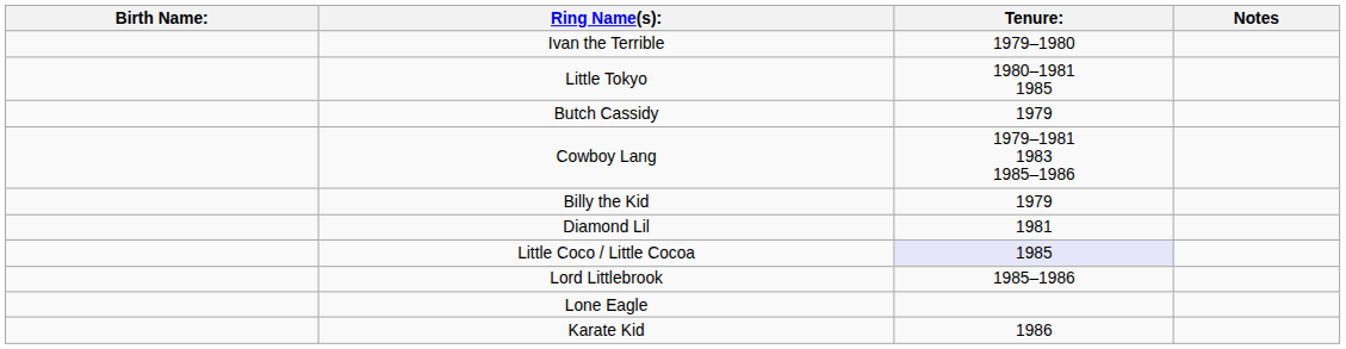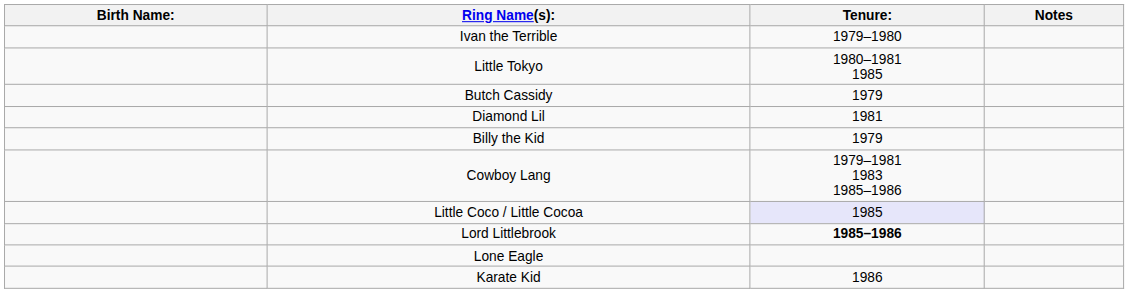rows swapped: Diamond Lil <-> Cowboy Lang
Lord Littlebrook | Tenure:: normal -> bold
